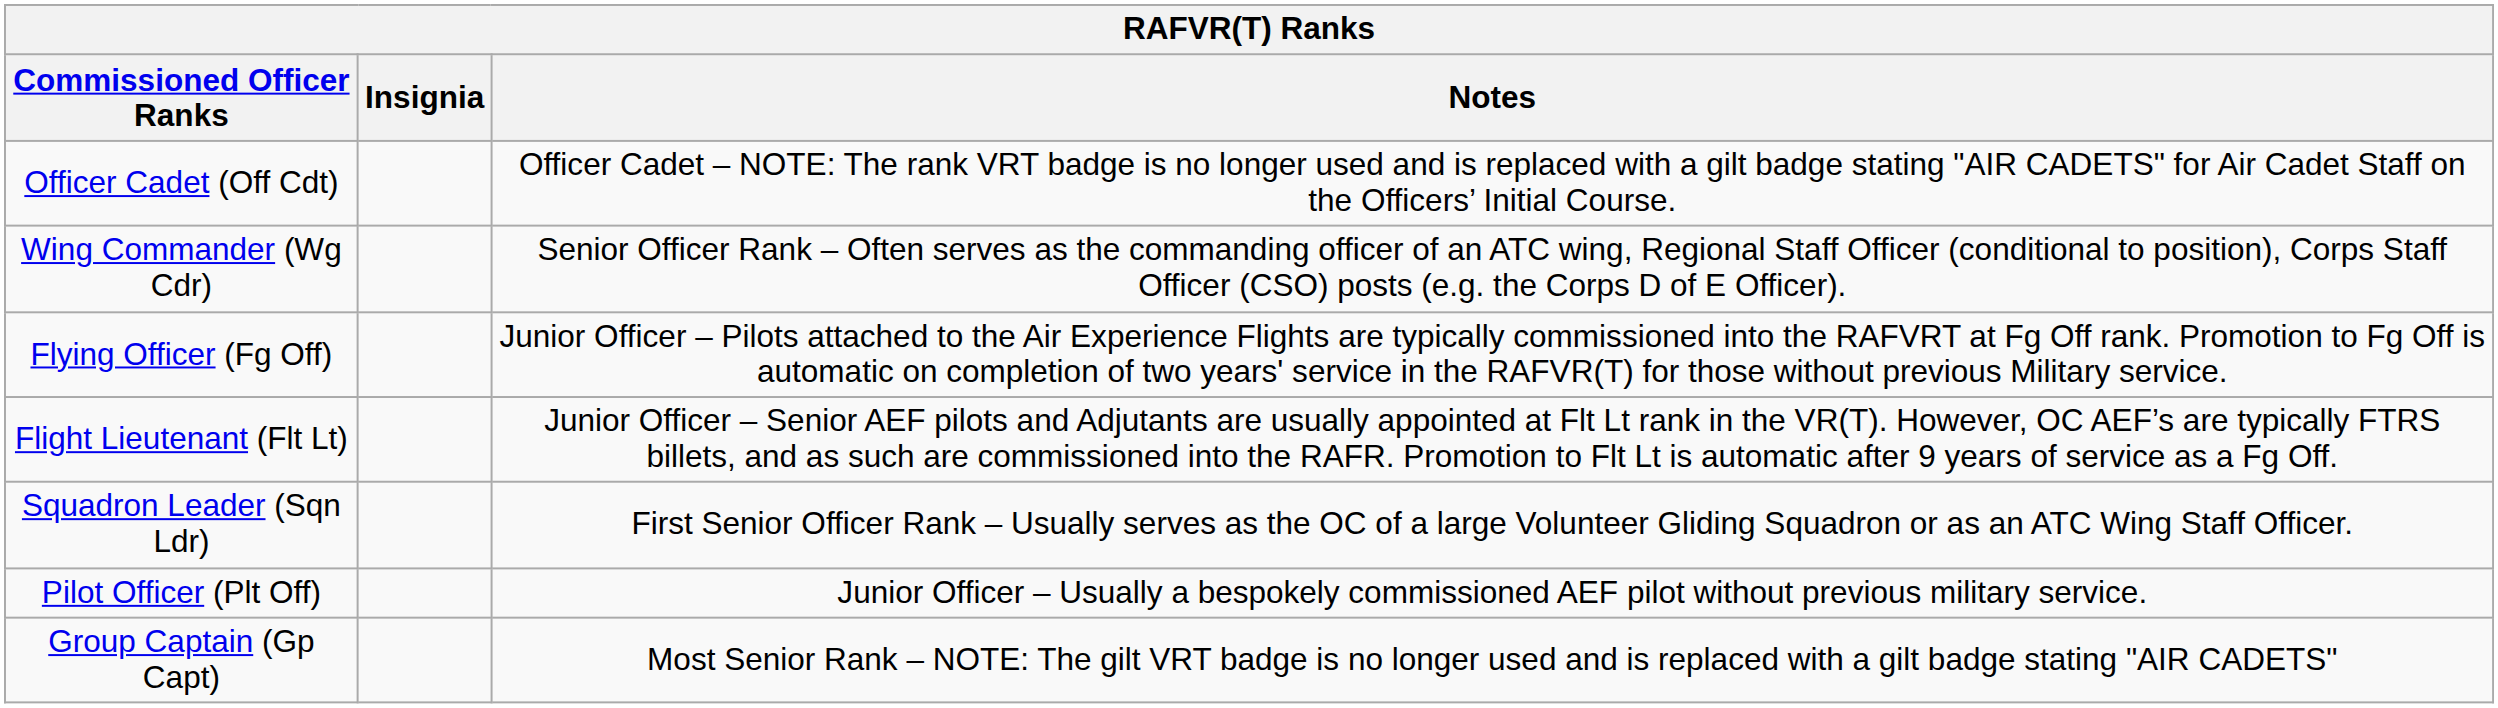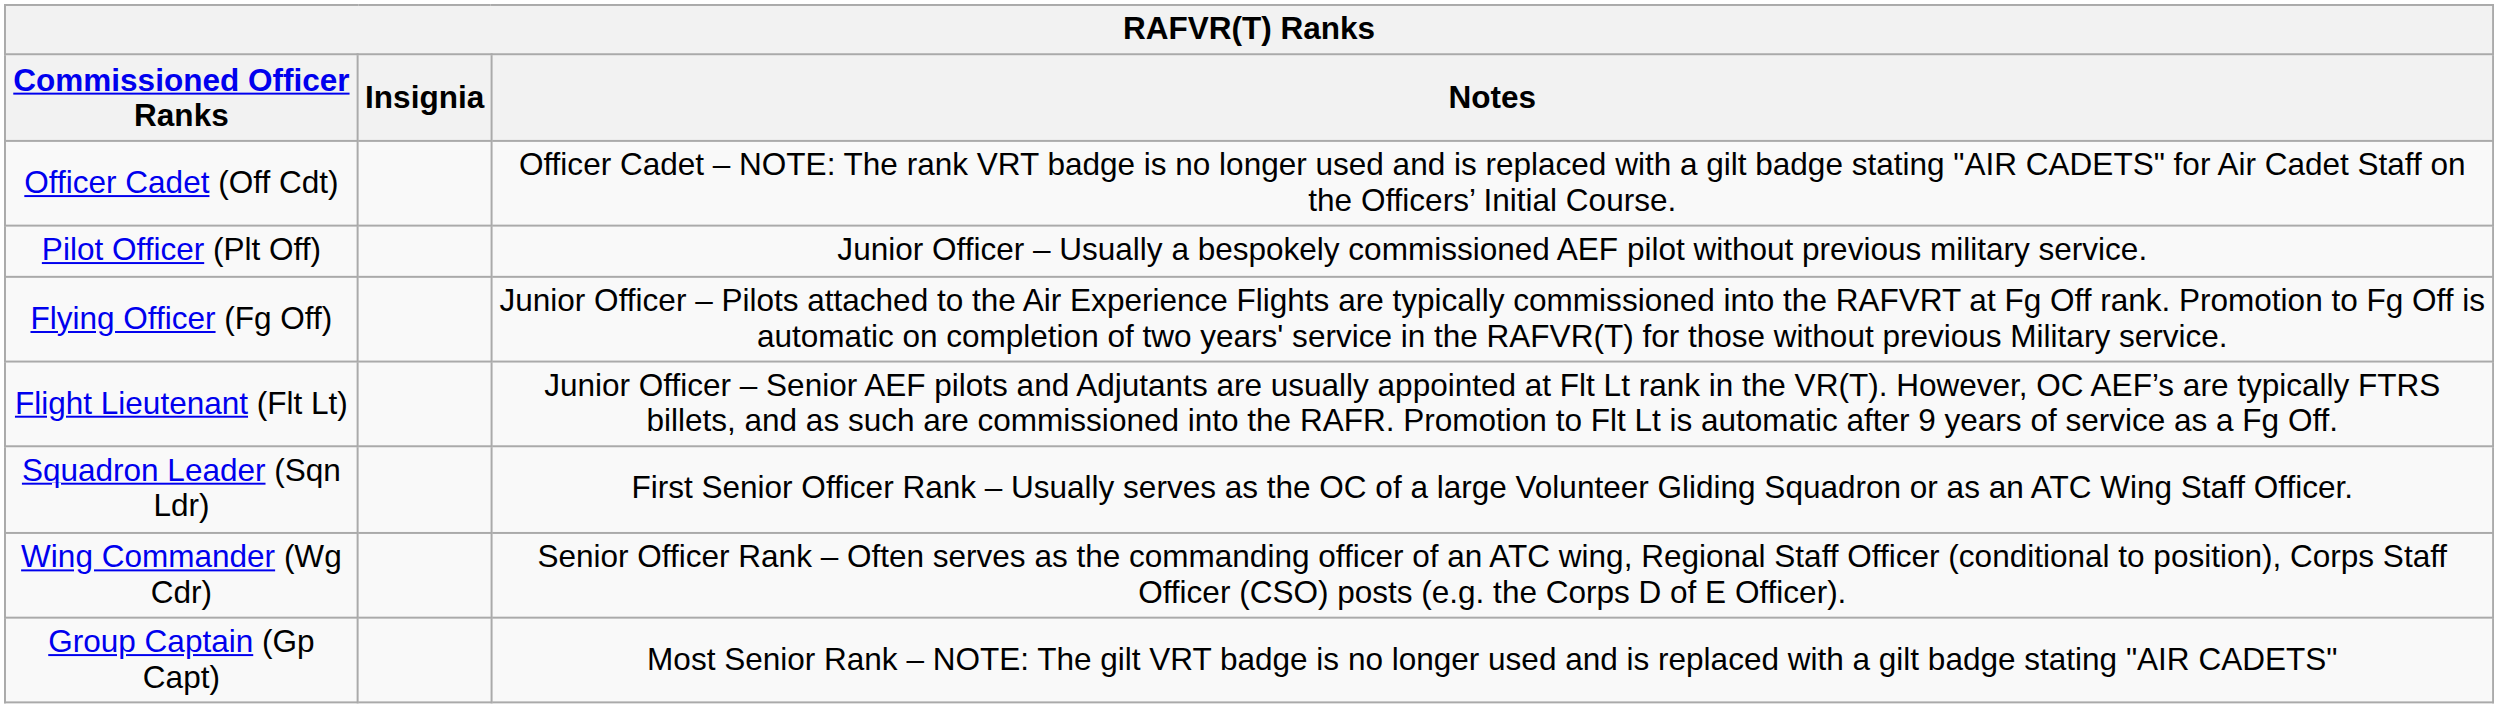rows swapped: Pilot Officer (Plt Off) <-> Wing Commander (Wg Cdr)
